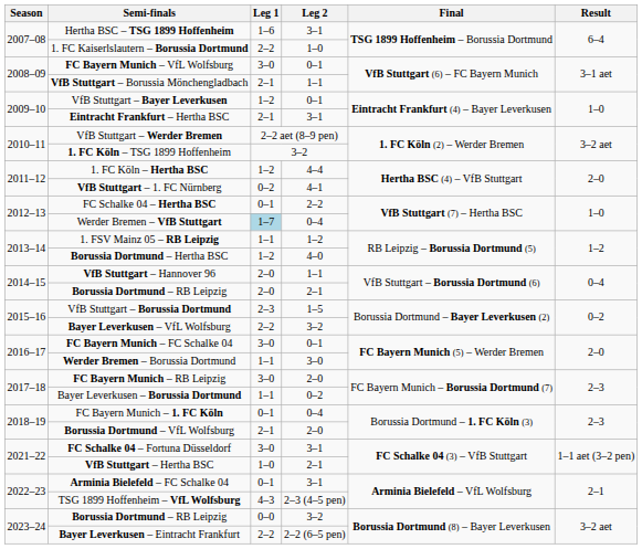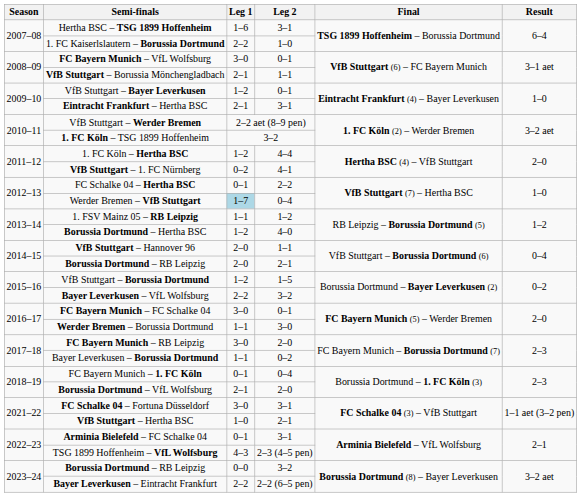VfB Stuttgart – Borussia Dortmund | Leg 1: 2–3 -> 1–2
